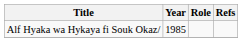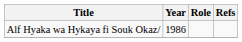Alf Hyaka wa Hykaya fi Souk Okaz/ | Year: 1985 -> 1986
